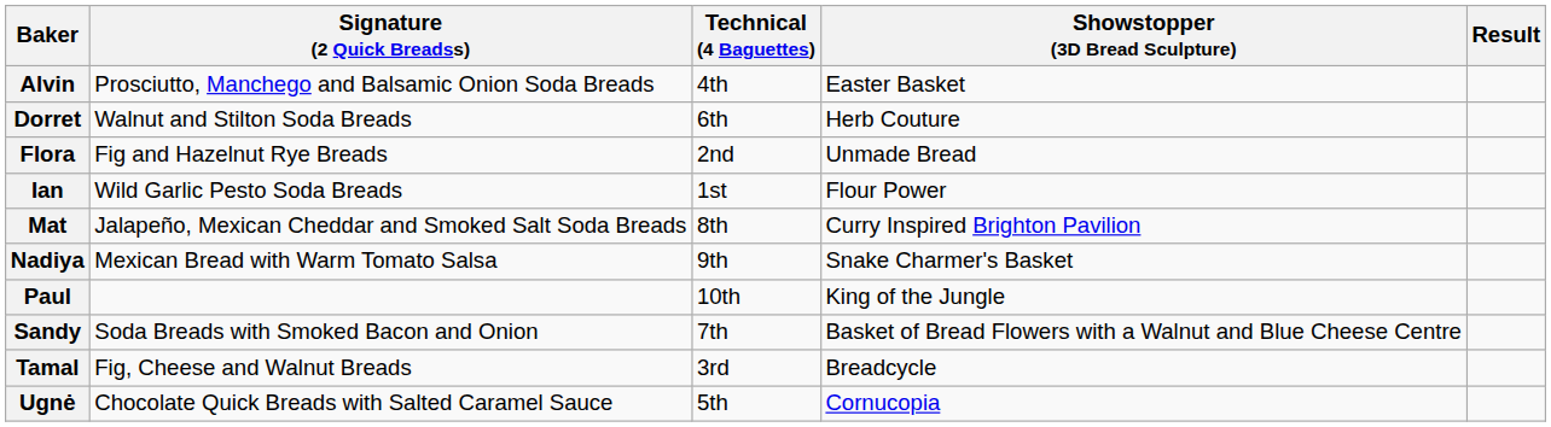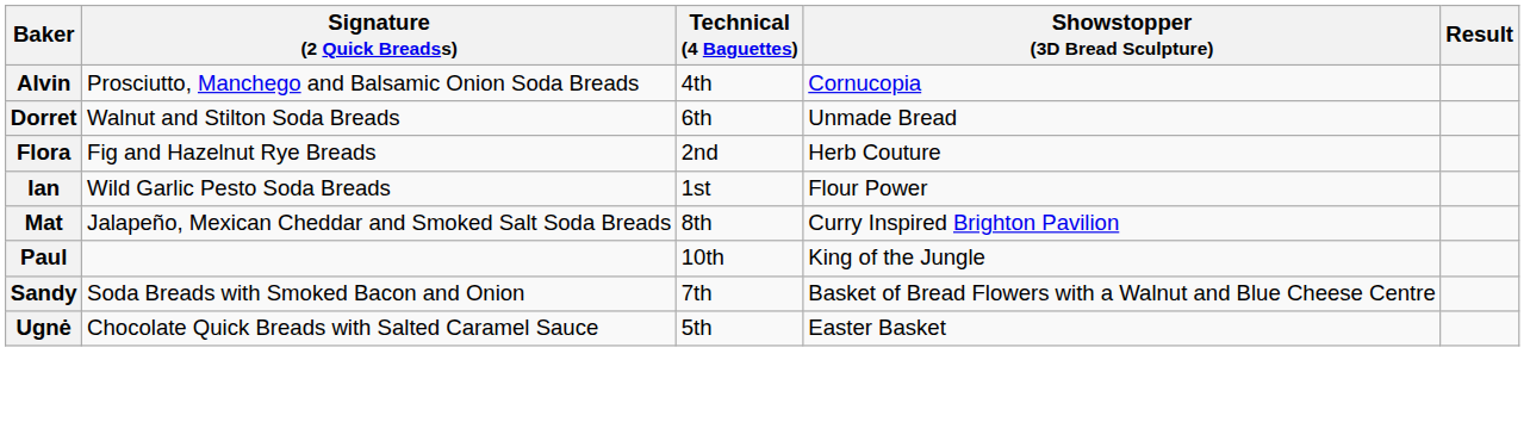Alvin | Showstopper (3D Bread Sculpture): Easter Basket -> Cornucopia
Dorret | Showstopper (3D Bread Sculpture): Herb Couture -> Unmade Bread
Flora | Showstopper (3D Bread Sculpture): Unmade Bread -> Herb Couture
- row: Nadiya | Mexican Bread with Warm Tomato Salsa | 9th | Snake Charmer's Basket
- row: Tamal | Fig, Cheese and Walnut Breads | 3rd | Breadcycle
Ugnė | Showstopper (3D Bread Sculpture): Cornucopia -> Easter Basket
